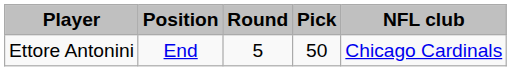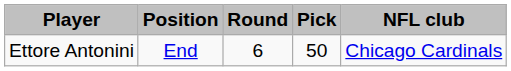Ettore Antonini | Round: 5 -> 6
